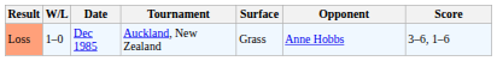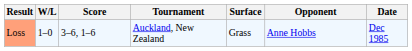columns swapped: Date <-> Score
